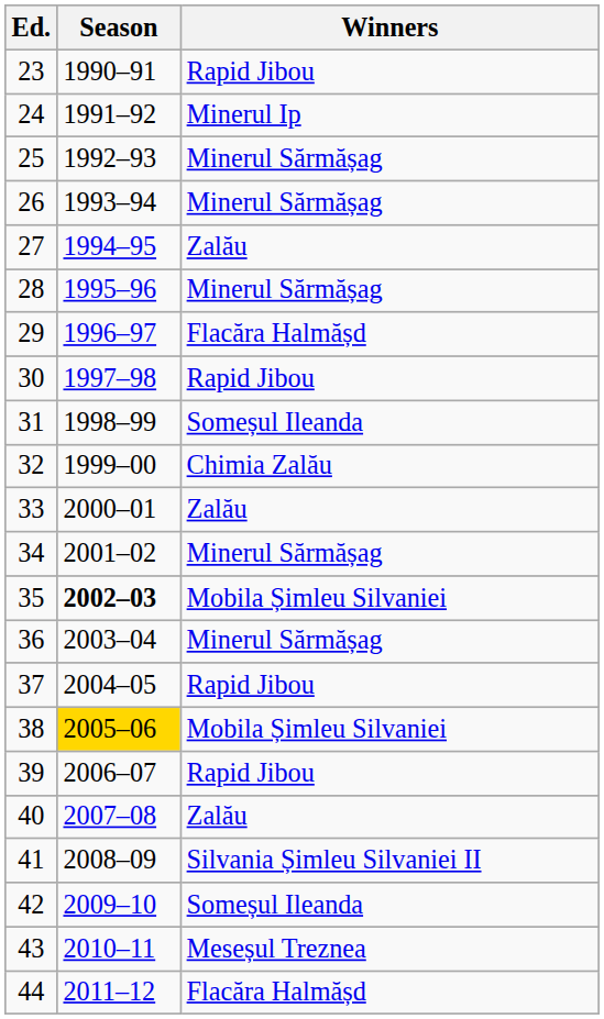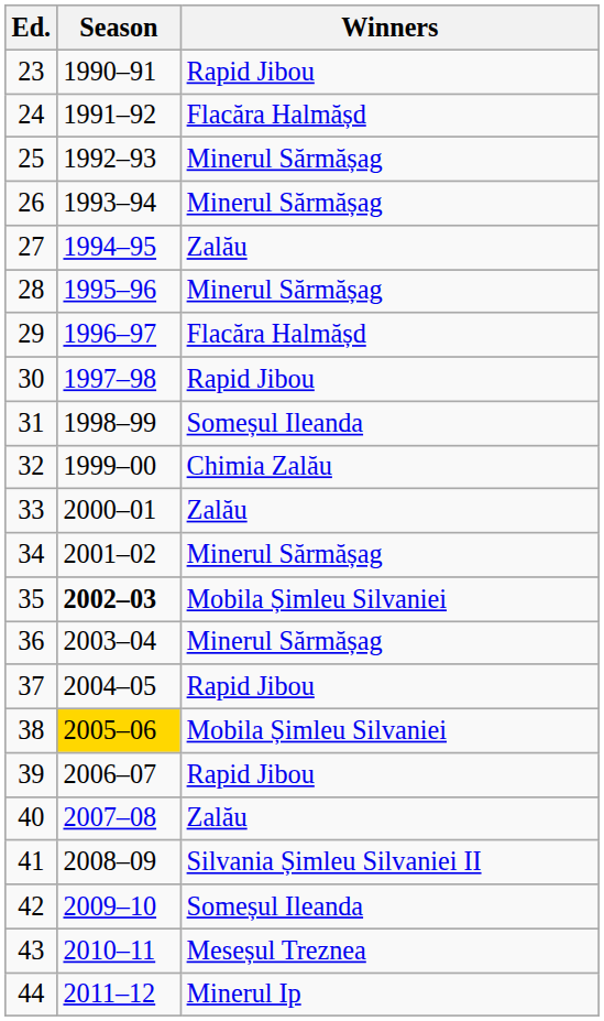24 | Winners: Minerul Ip -> Flacăra Halmășd
44 | Winners: Flacăra Halmășd -> Minerul Ip
